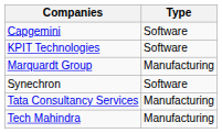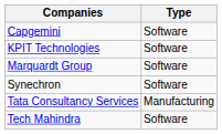Marquardt Group | Type: Manufacturing -> Software
Tech Mahindra | Type: Manufacturing -> Software
